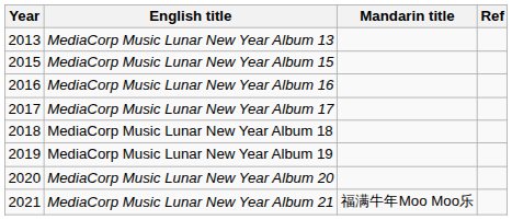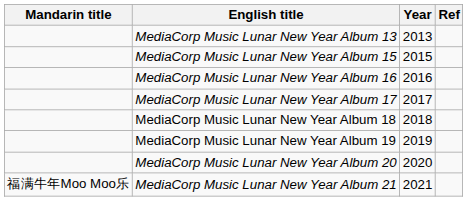columns swapped: Year <-> Mandarin title
